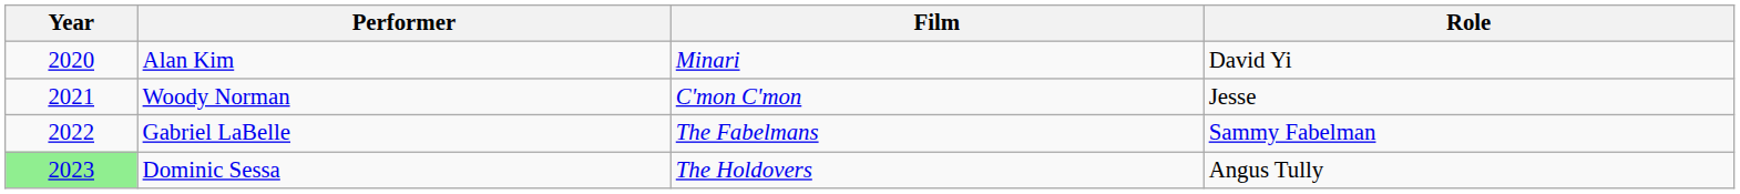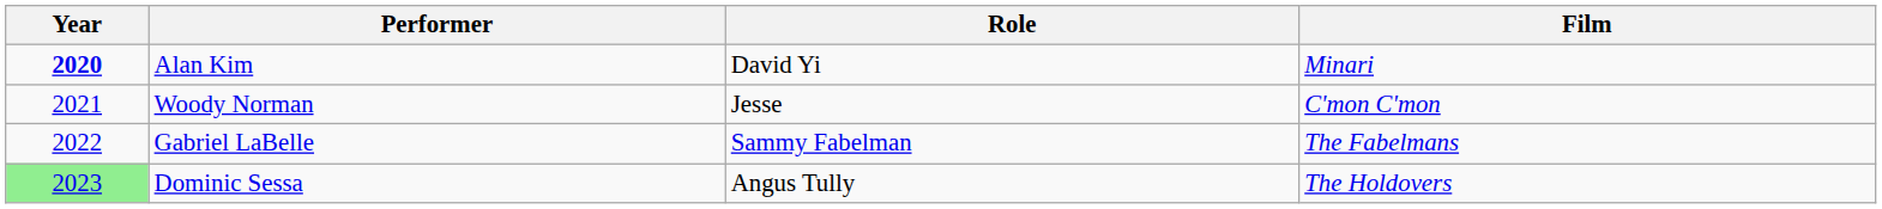columns swapped: Film <-> Role
Alan Kim | Year: normal -> bold
